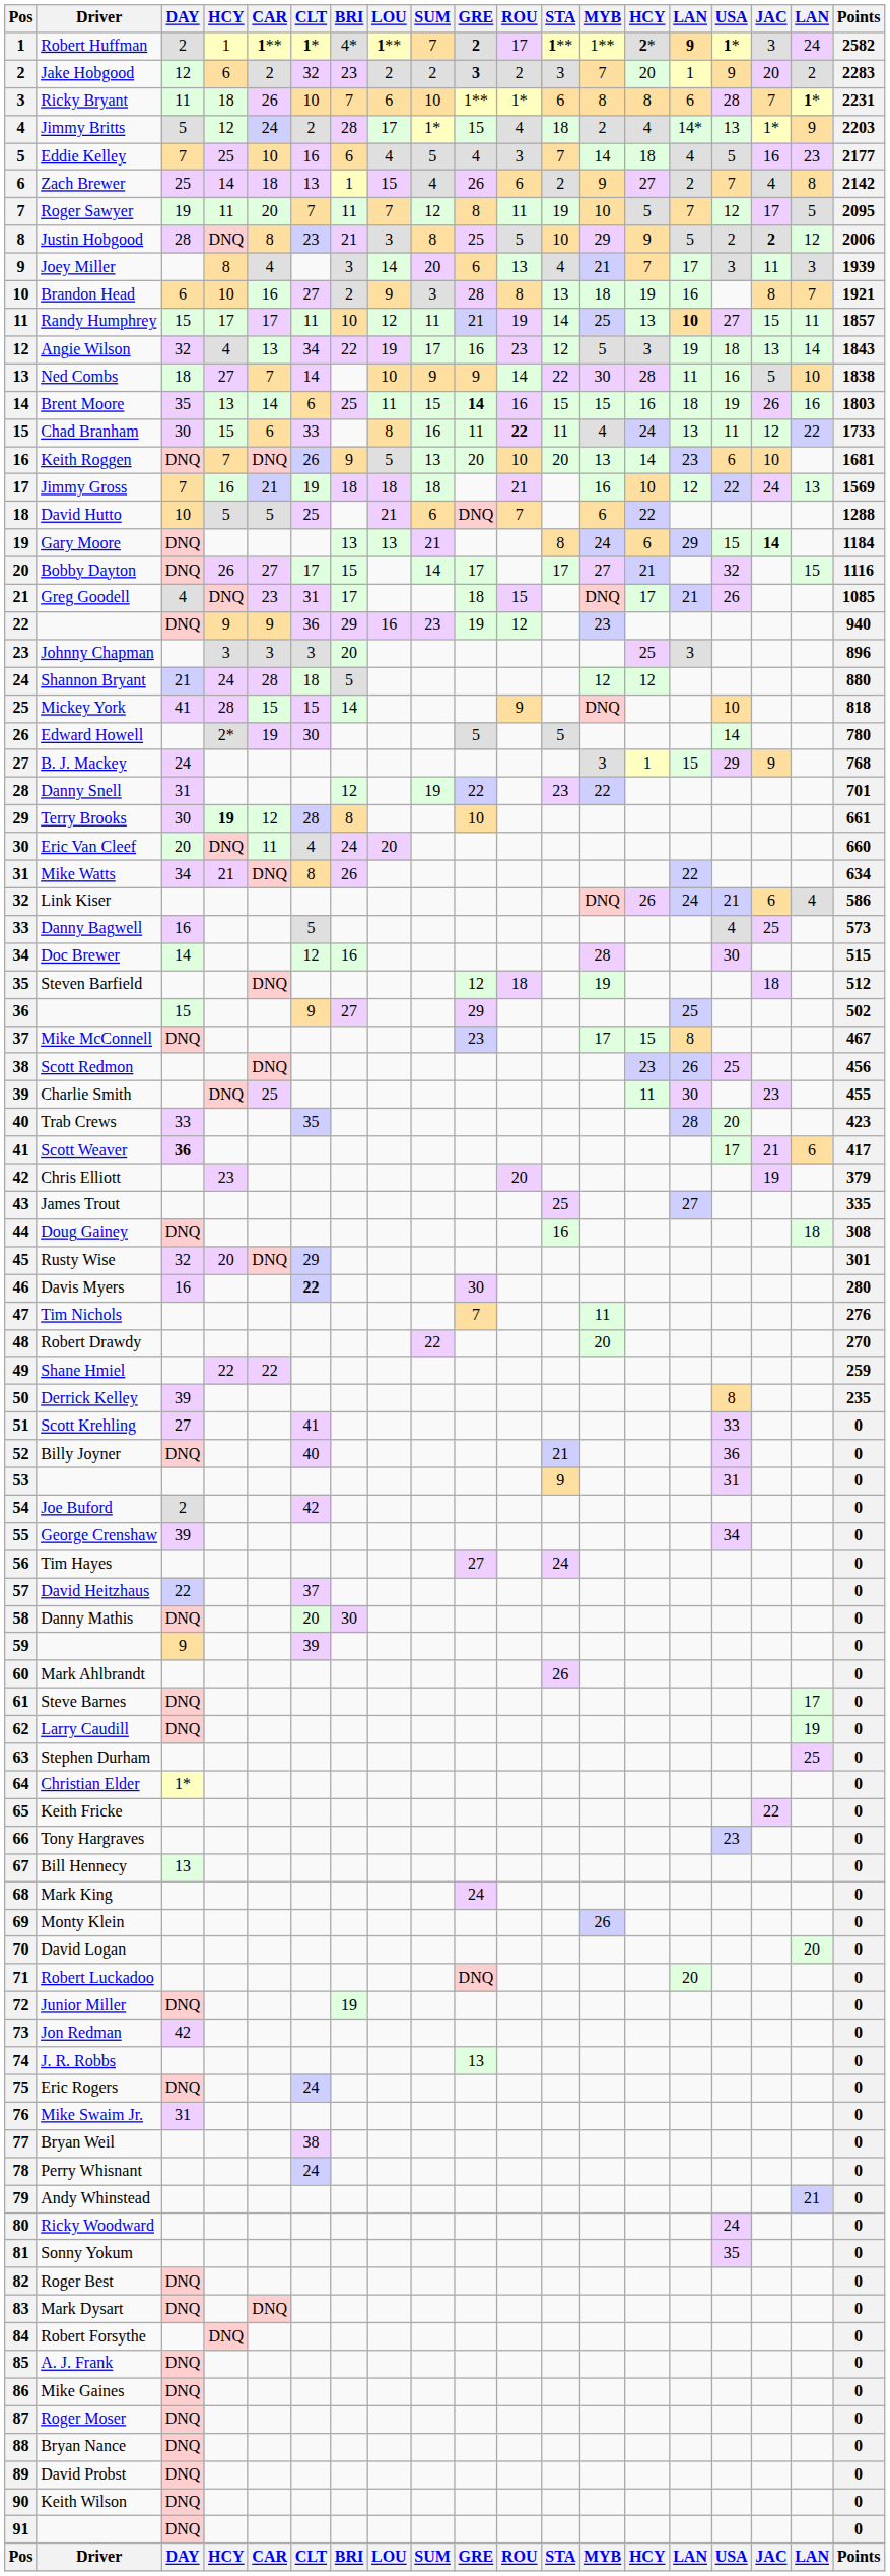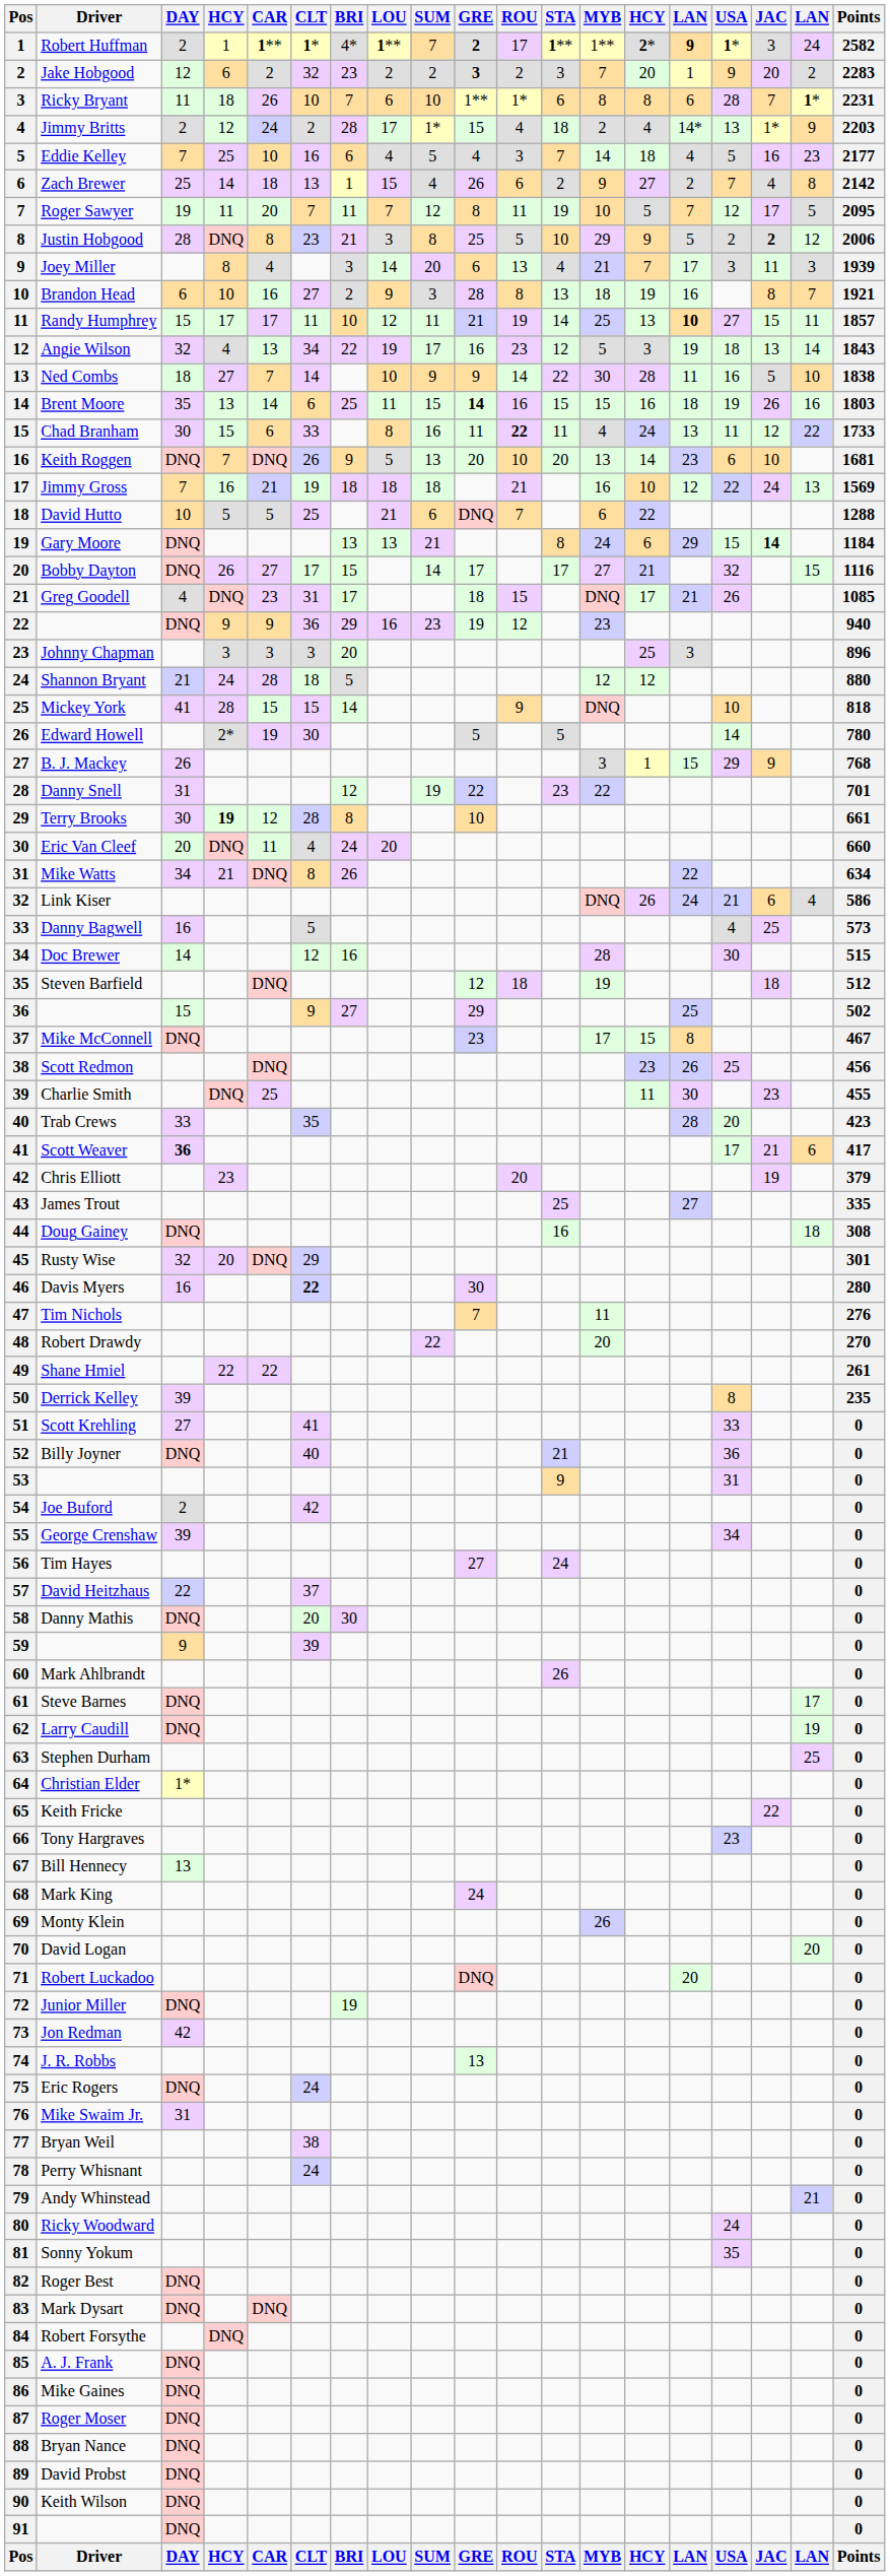Jimmy Britts | DAY: 5 -> 2
B. J. Mackey | DAY: 24 -> 26
Shane Hmiel | Points: 259 -> 261
